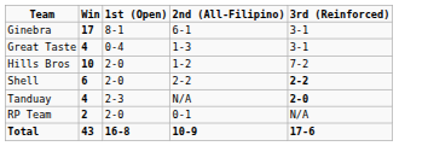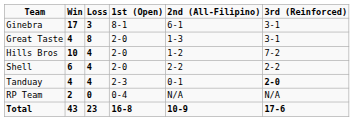+ column: Loss | 3 | 8 | 4 | 4 | 4 | 0 | 23
Great Taste | 1st (Open): 0-4 -> 2-0
Shell | 3rd (Reinforced): bold -> normal
Tanduay | 2nd (All-Filipino): N/A -> 0-1
RP Team | 1st (Open): 2-0 -> 0-4
RP Team | 2nd (All-Filipino): 0-1 -> N/A
